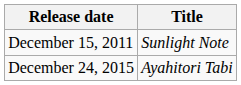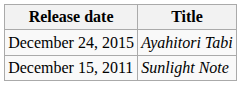rows swapped: December 15, 2011 <-> December 24, 2015
